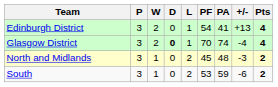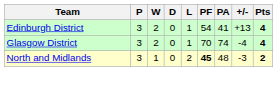Glasgow District | D: bold -> normal
North and Midlands | PF: normal -> bold
- row: South | 3 | 1 | 0 | 2 | 53 | 59 | -6 | 2
